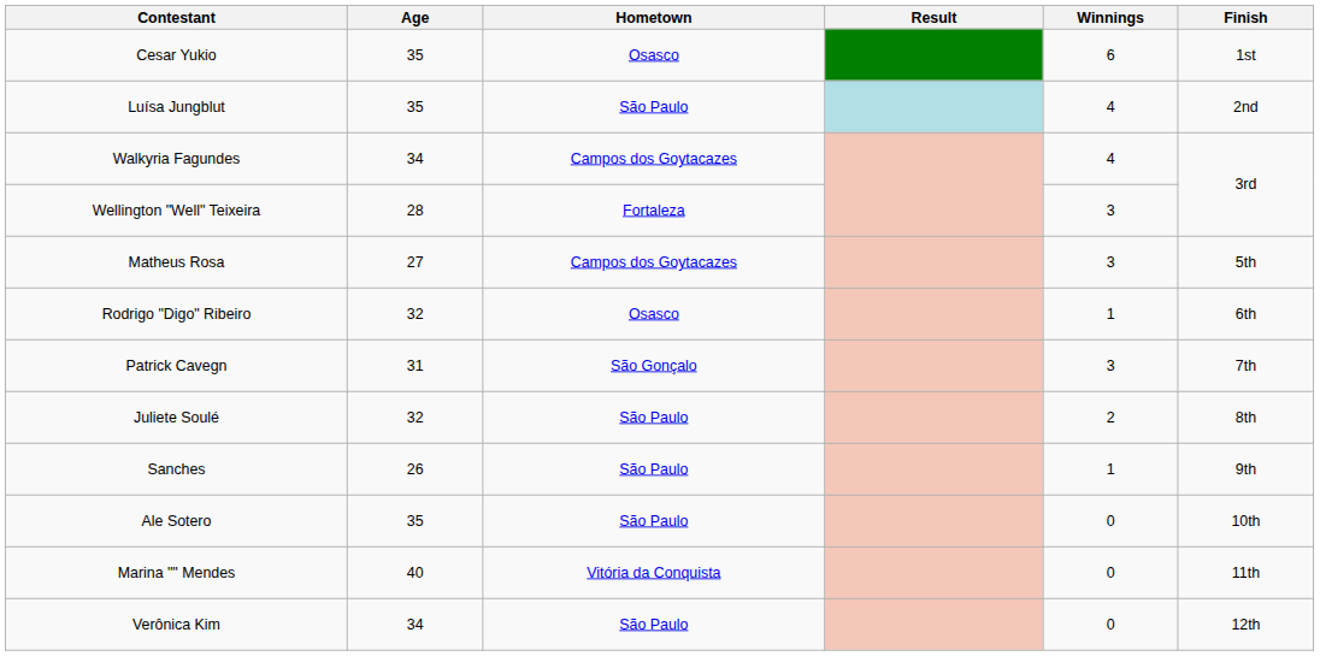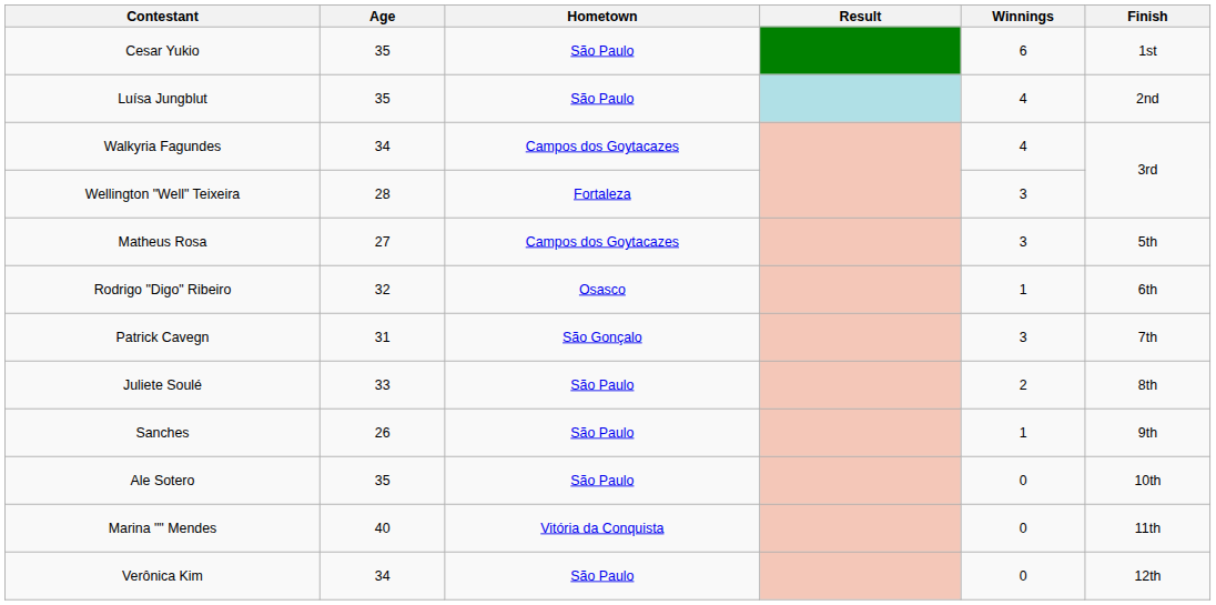Cesar Yukio | Hometown: Osasco -> São Paulo
Juliete Soulé | Age: 32 -> 33
